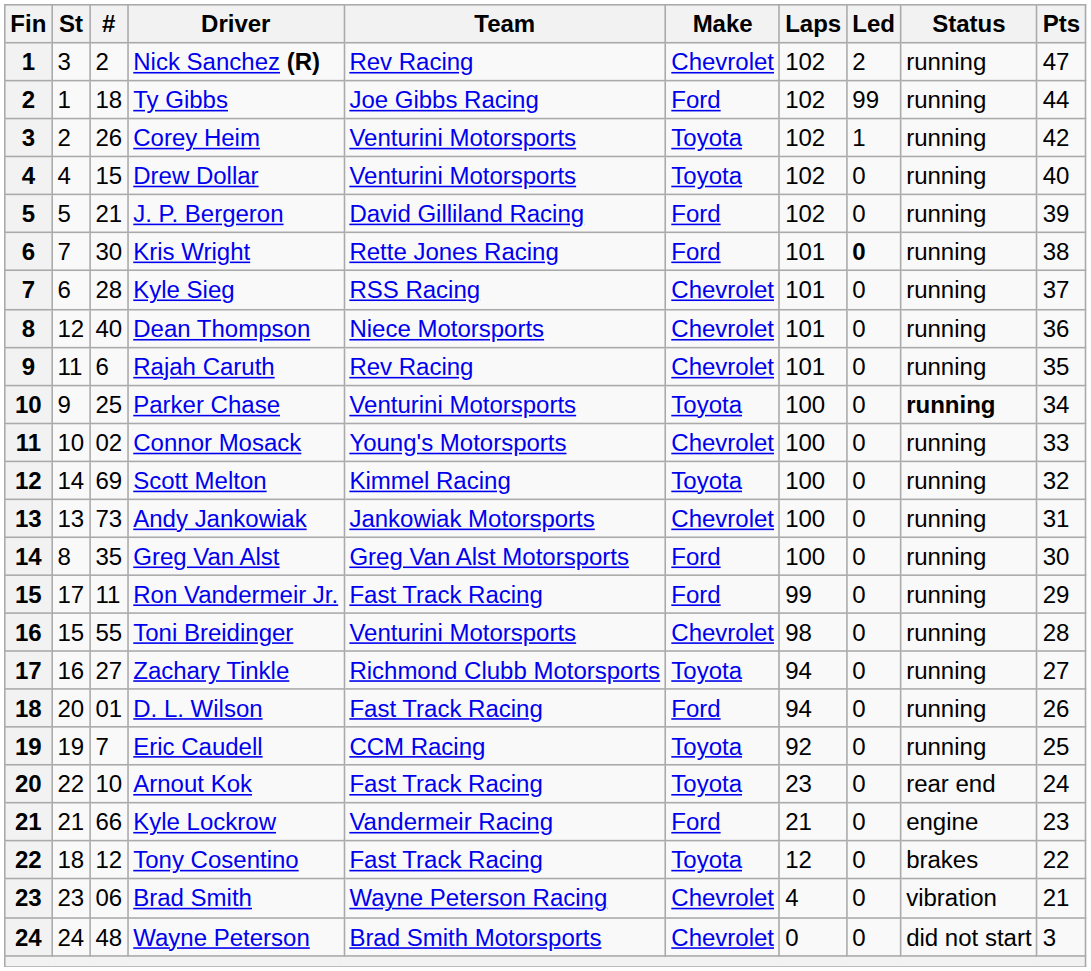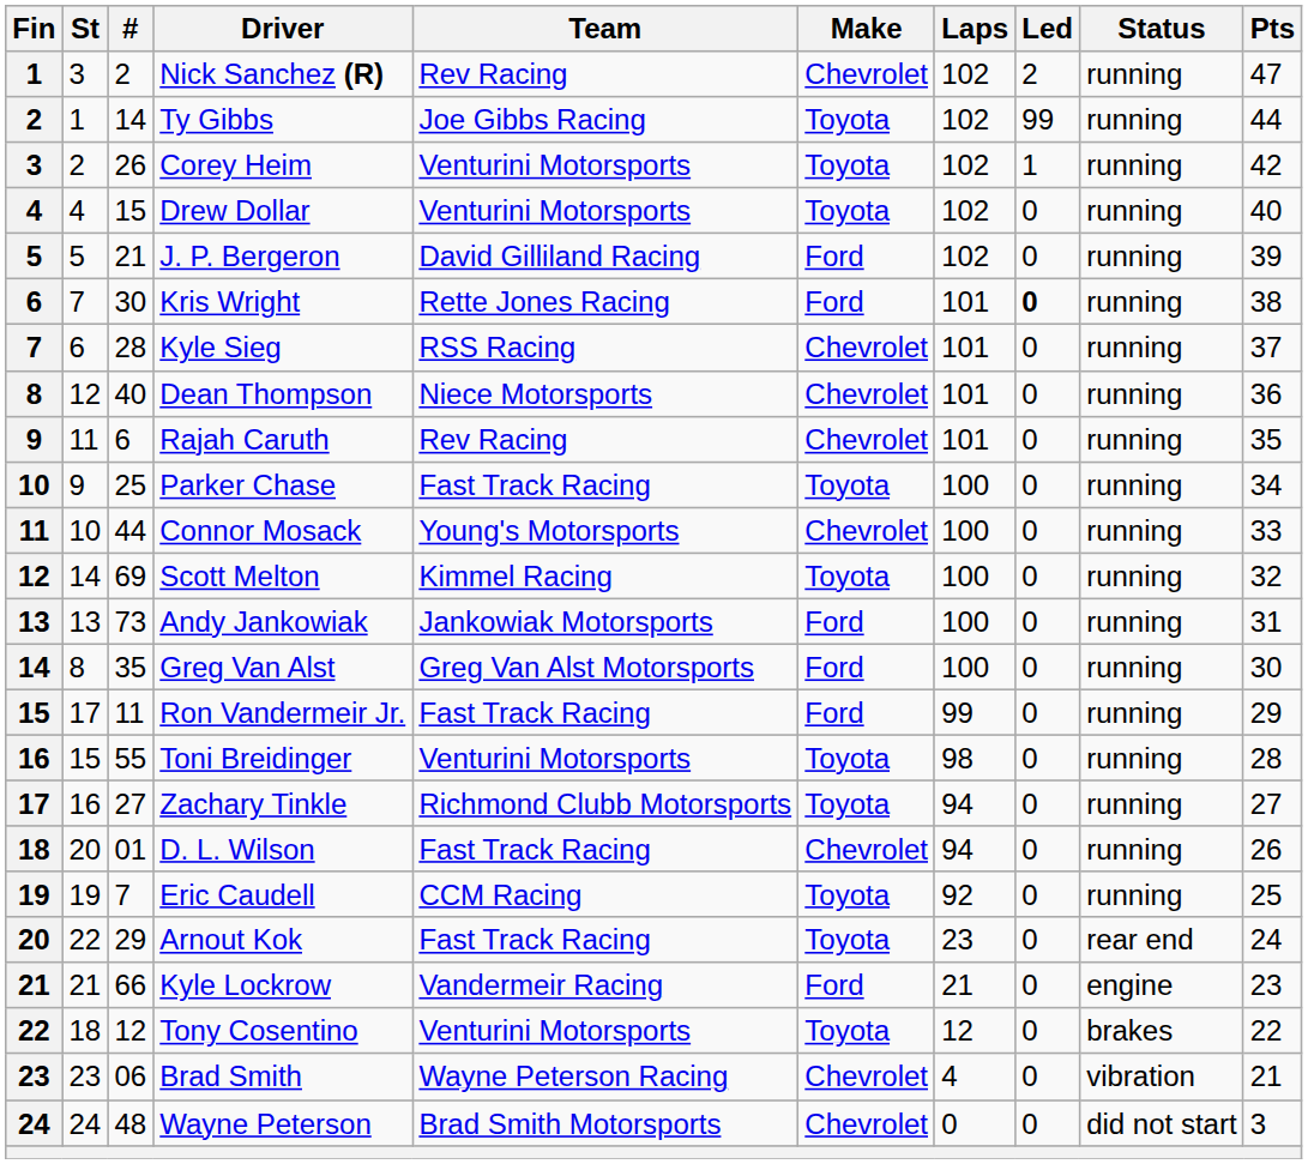Ty Gibbs | #: 18 -> 14
Ty Gibbs | Make: Ford -> Toyota
Parker Chase | Team: Venturini Motorsports -> Fast Track Racing
Parker Chase | Status: bold -> normal
Connor Mosack | #: 02 -> 44
Andy Jankowiak | Make: Chevrolet -> Ford
Toni Breidinger | Make: Chevrolet -> Toyota
D. L. Wilson | Make: Ford -> Chevrolet
Arnout Kok | #: 10 -> 29
Tony Cosentino | Team: Fast Track Racing -> Venturini Motorsports
